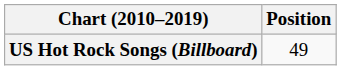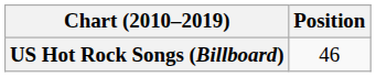US Hot Rock Songs (Billboard) | Position: 49 -> 46
